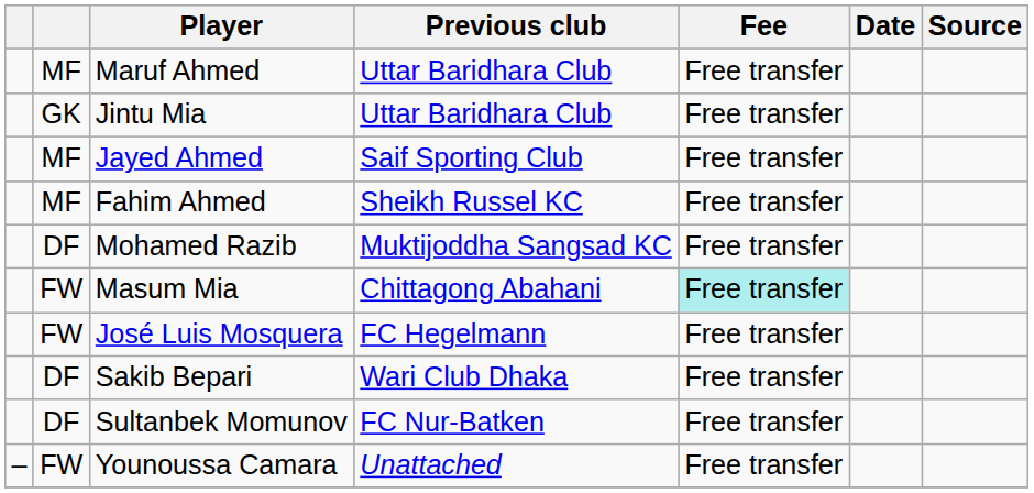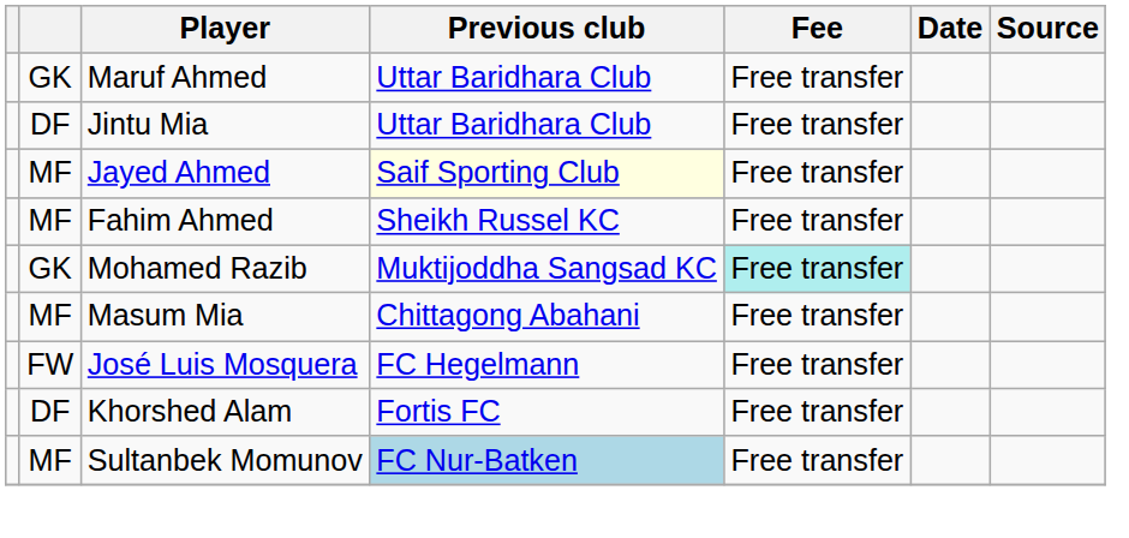Maruf Ahmed | column 2: MF -> GK
Jintu Mia | column 2: GK -> DF
Jayed Ahmed | Previous club: no background -> lightyellow background
Mohamed Razib | column 2: DF -> GK
Mohamed Razib | Fee: no background -> paleturquoise background
Masum Mia | column 2: FW -> MF
Masum Mia | Fee: paleturquoise background -> no background
+ row: DF | Khorshed Alam | Fortis FC | Free transfer
- row: DF | Sakib Bepari | Wari Club Dhaka | Free transfer
Sultanbek Momunov | column 2: DF -> MF
Sultanbek Momunov | Previous club: no background -> lightblue background
- row: – | FW | Younoussa Camara | Unattached | Free transfer
